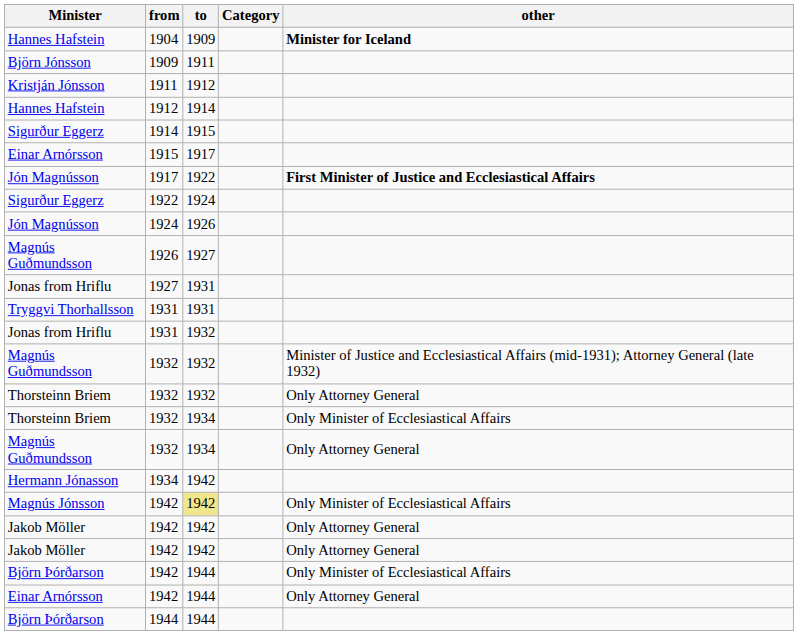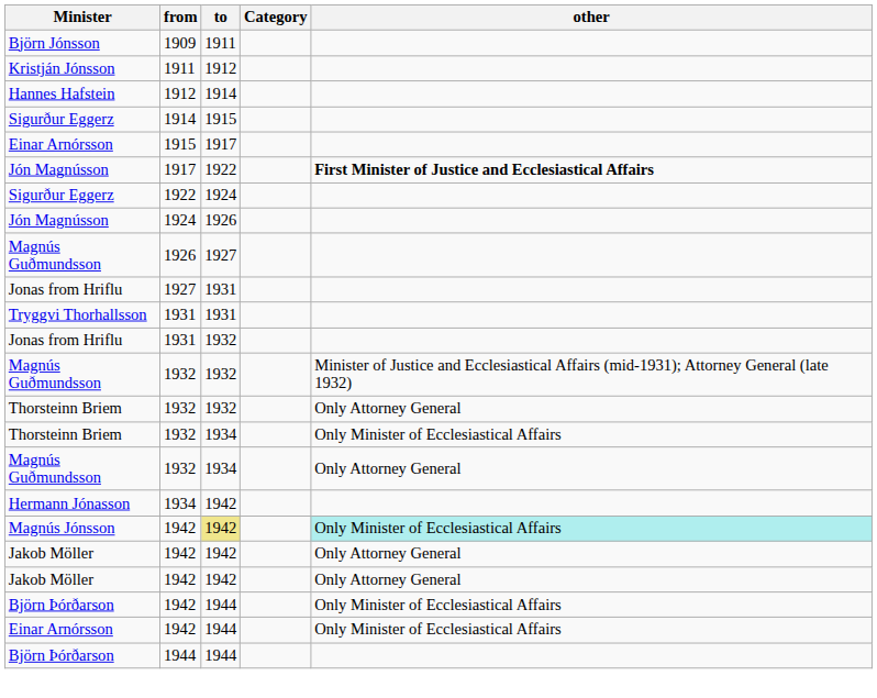- row: Hannes Hafstein | 1904 | 1909 | Minister for Iceland
Magnús Jónsson / 1942 | other: no background -> paleturquoise background
Einar Arnórsson / 1942 | other: Only Attorney General -> Only Minister of Ecclesiastical Affairs
